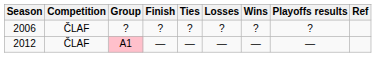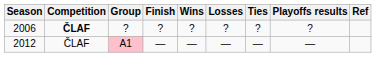columns swapped: Wins <-> Ties
2006 | Competition: normal -> bold
